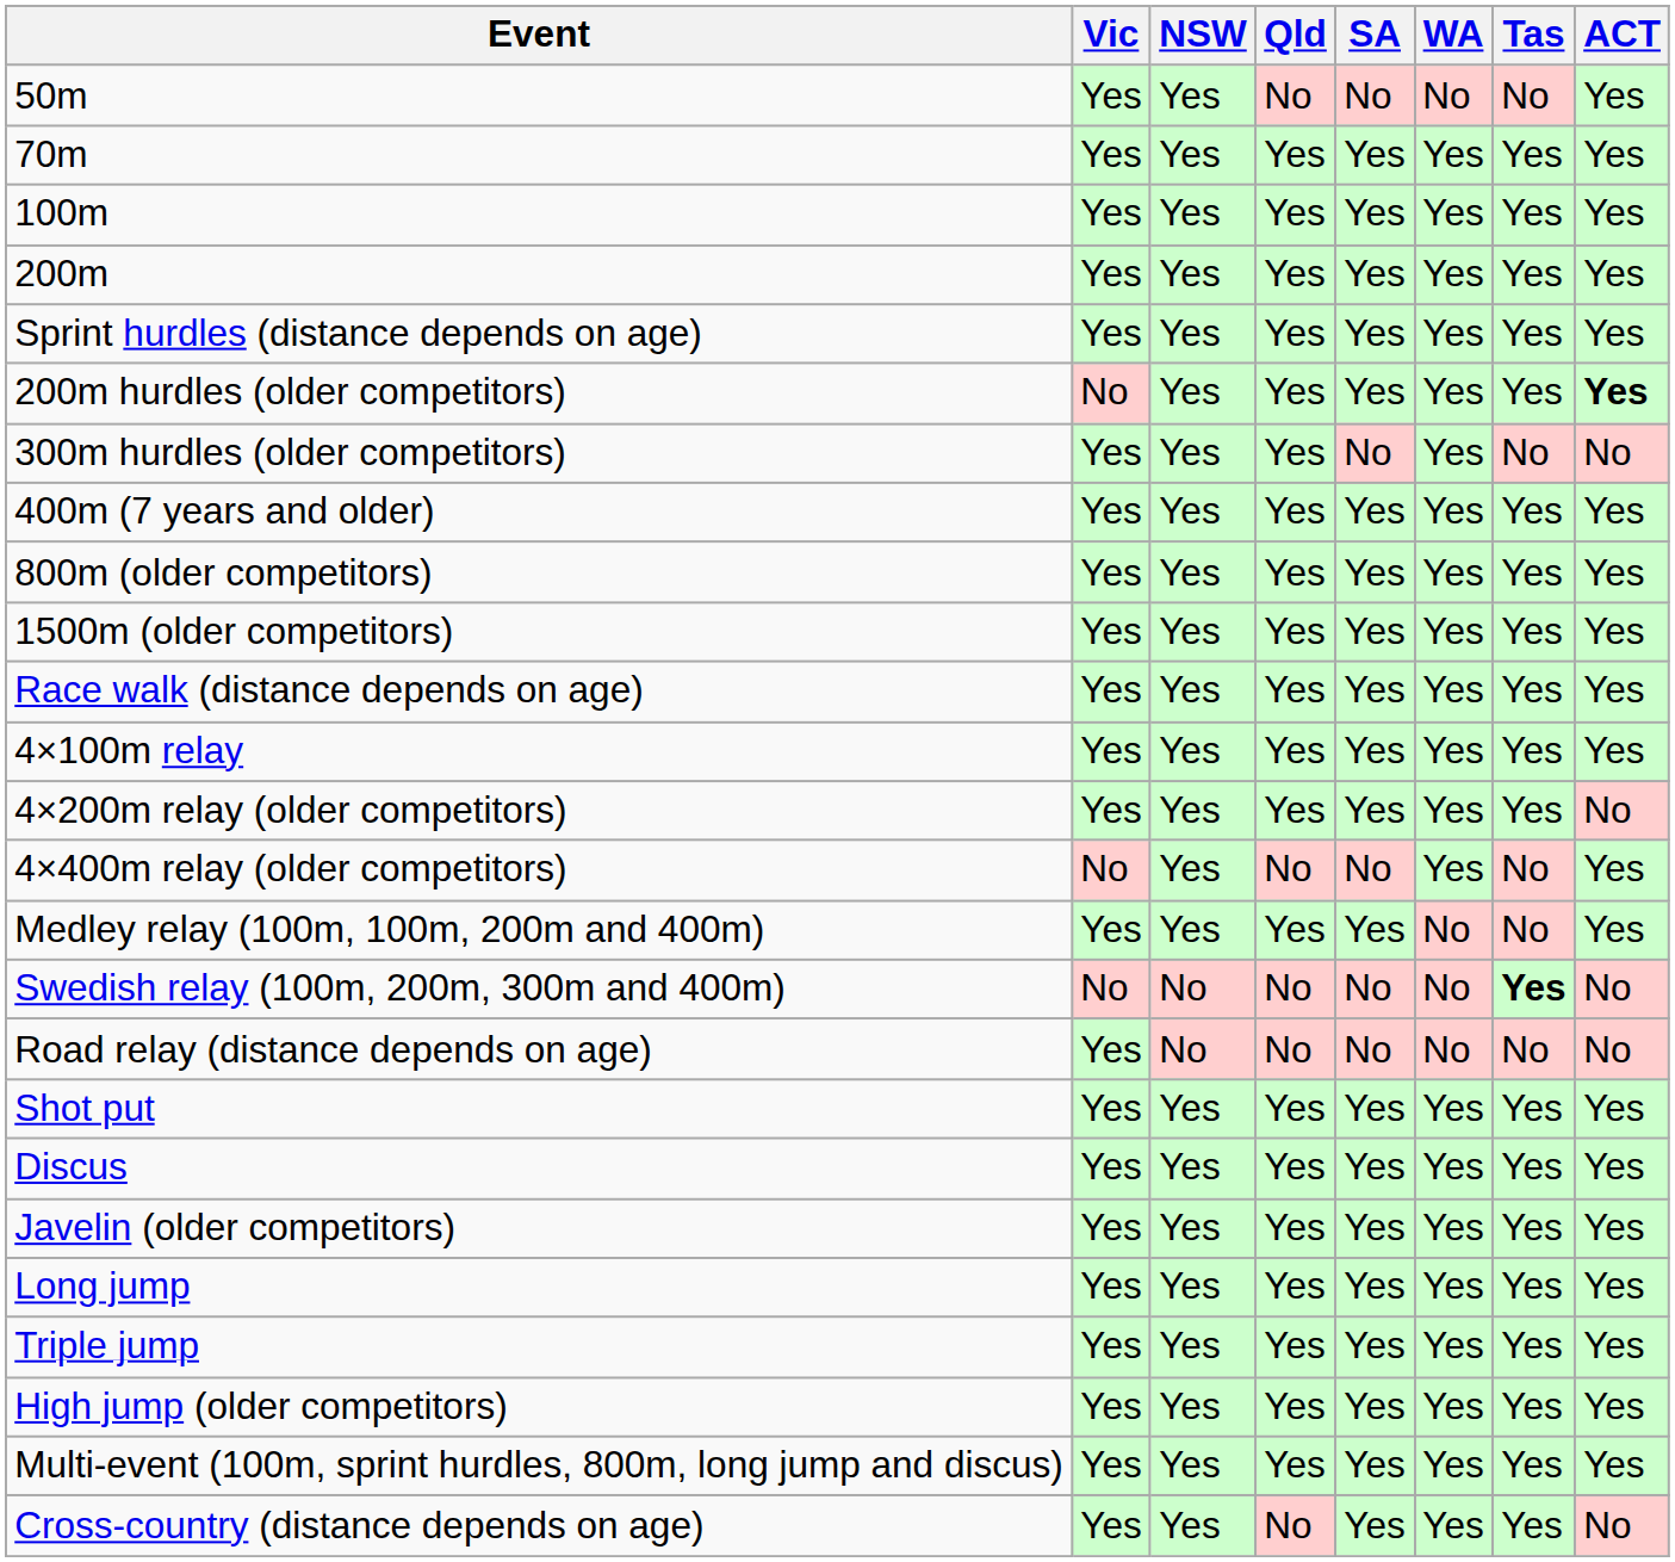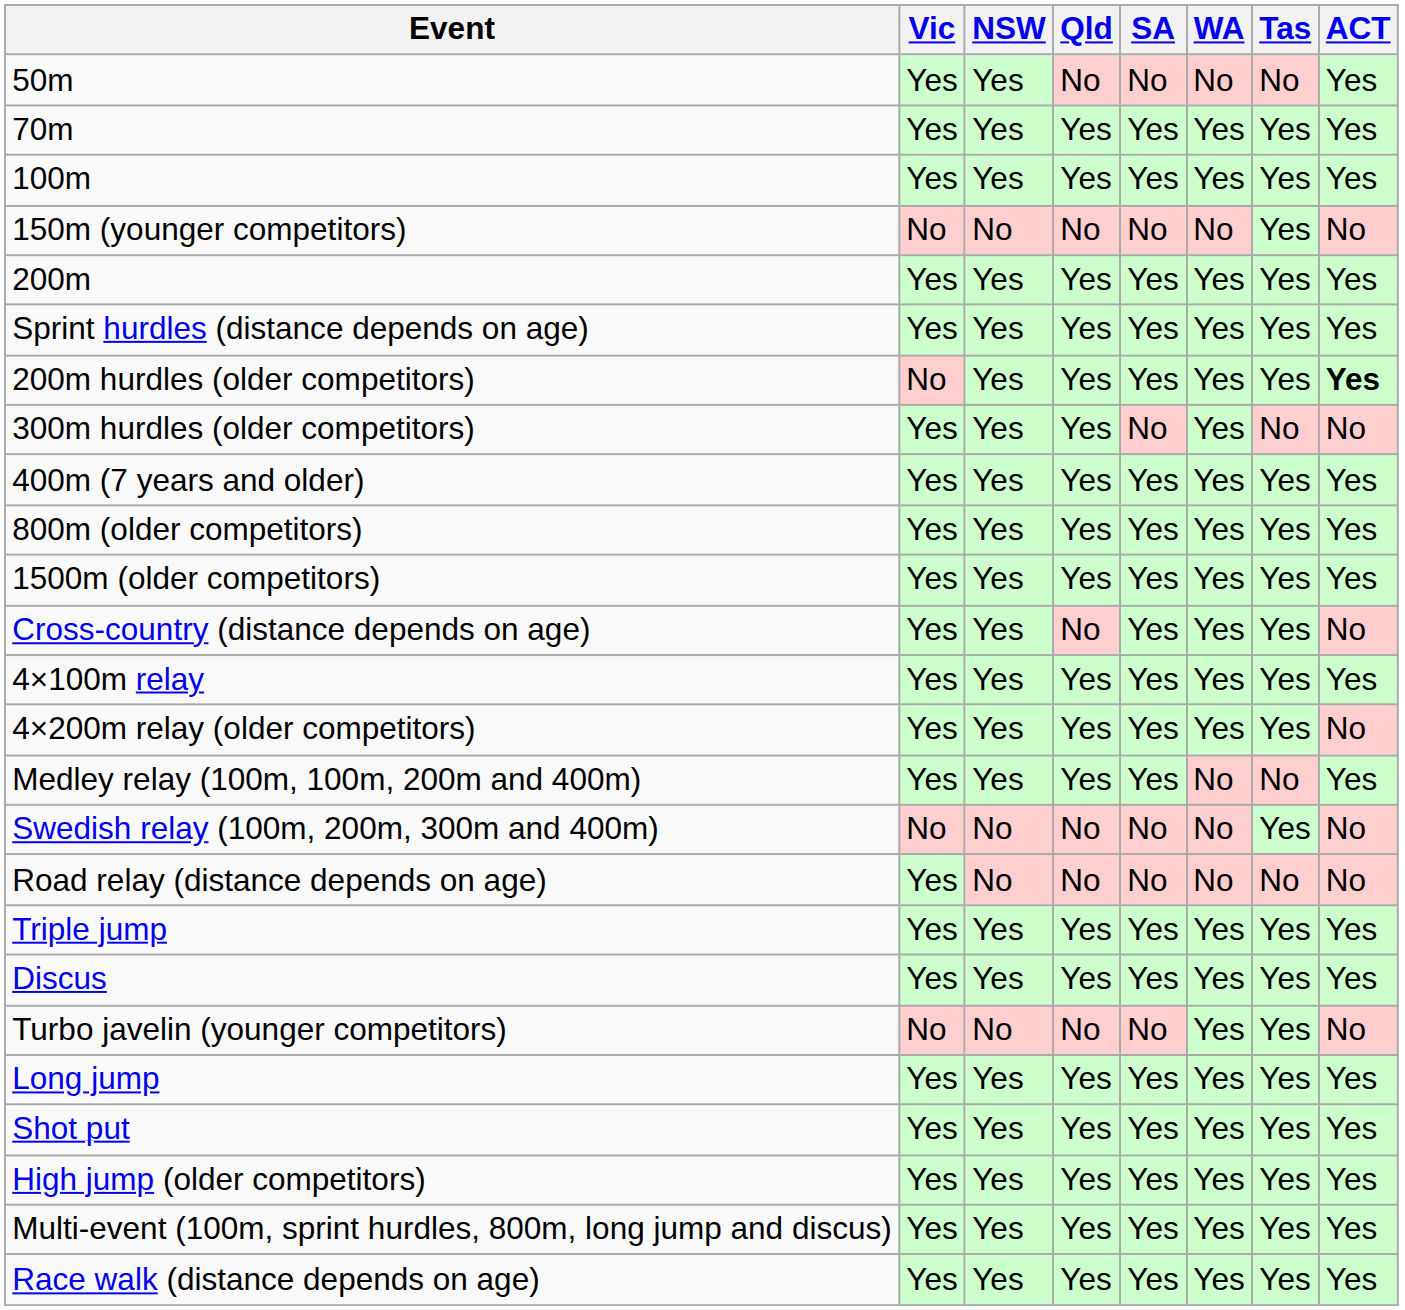+ row: 150m (younger competitors) | No | No | No | No | No | Yes | No
rows swapped: Race walk (distance depends on age) <-> Cross-country (distance depends on age)
- row: 4×400m relay (older competitors) | No | Yes | No | No | Yes | No | Yes
Swedish relay (100m, 200m, 300m and 400m) | Tas: bold -> normal
rows swapped: Shot put <-> Triple jump
- row: Javelin (older competitors) | Yes | Yes | Yes | Yes | Yes | Yes | Yes
+ row: Turbo javelin (younger competitors) | No | No | No | No | Yes | Yes | No
